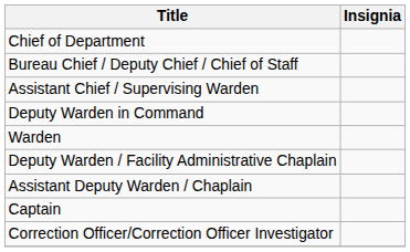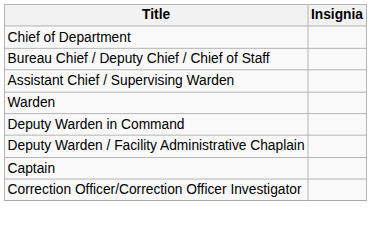rows swapped: Warden <-> Deputy Warden in Command
- row: Assistant Deputy Warden / Chaplain
